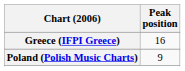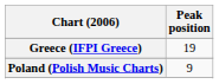Greece (IFPI Greece) | Peak position: 16 -> 19
